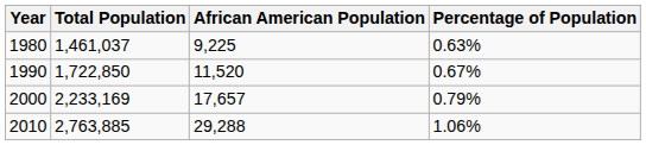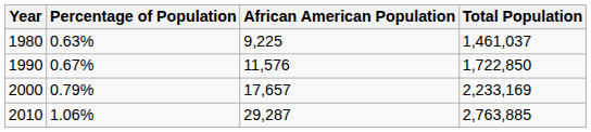columns swapped: Total Population <-> Percentage of Population
1990 | African American Population: 11,520 -> 11,576
2010 | African American Population: 29,288 -> 29,287
